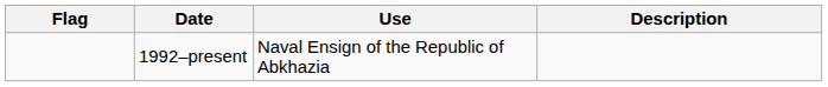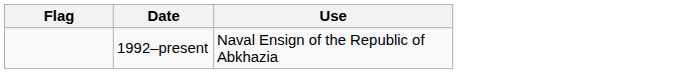- column: Description
